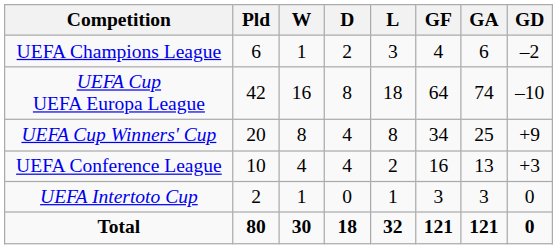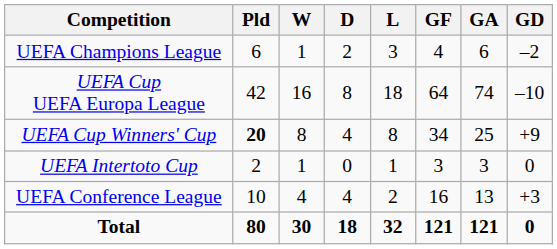UEFA Cup Winners' Cup | Pld: normal -> bold
rows swapped: UEFA Intertoto Cup <-> UEFA Conference League
